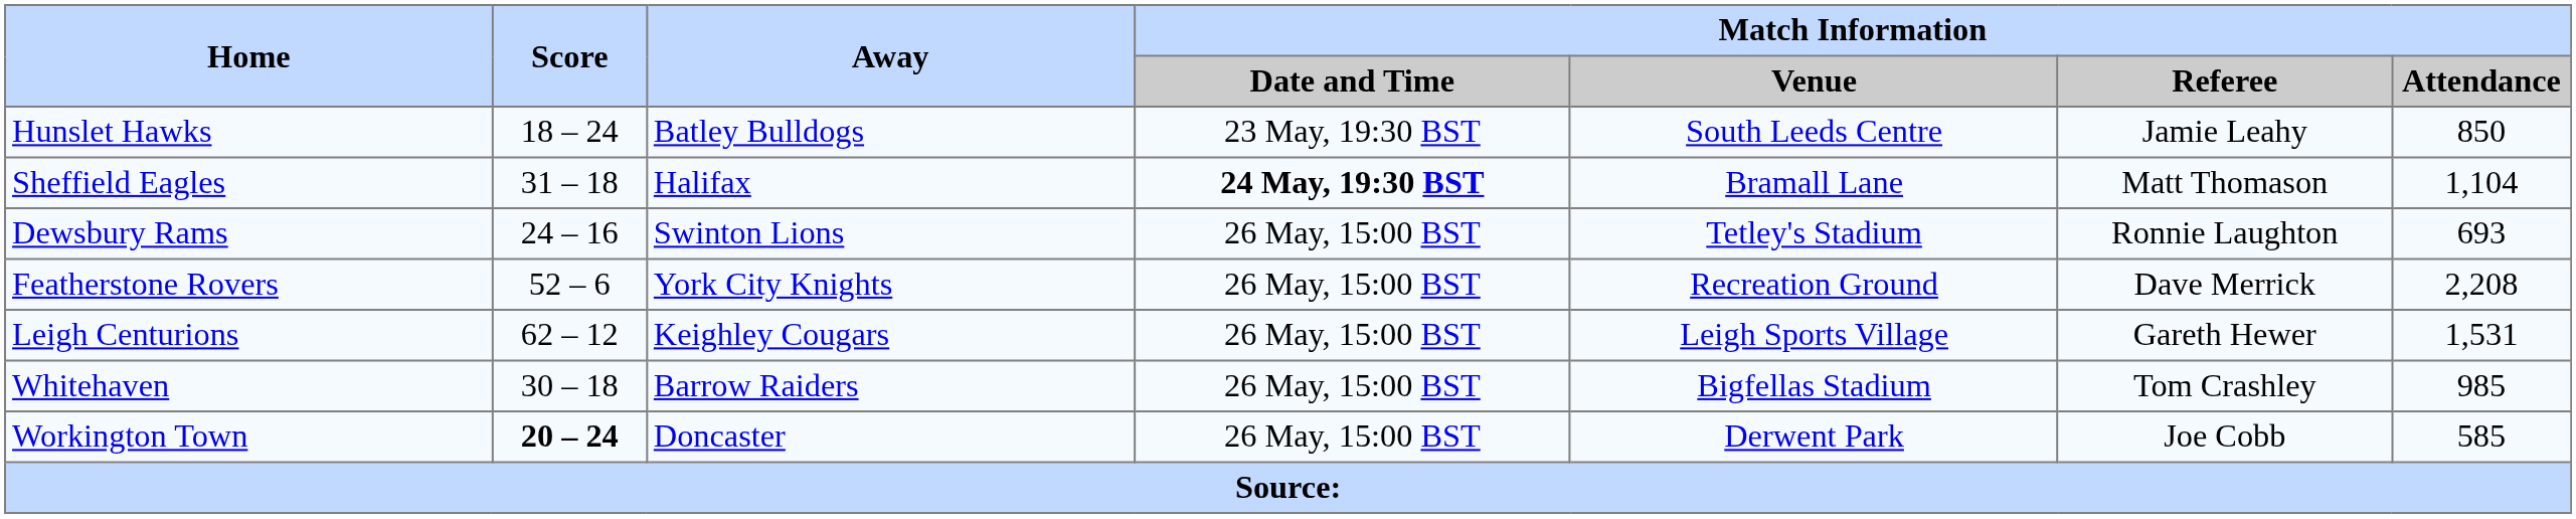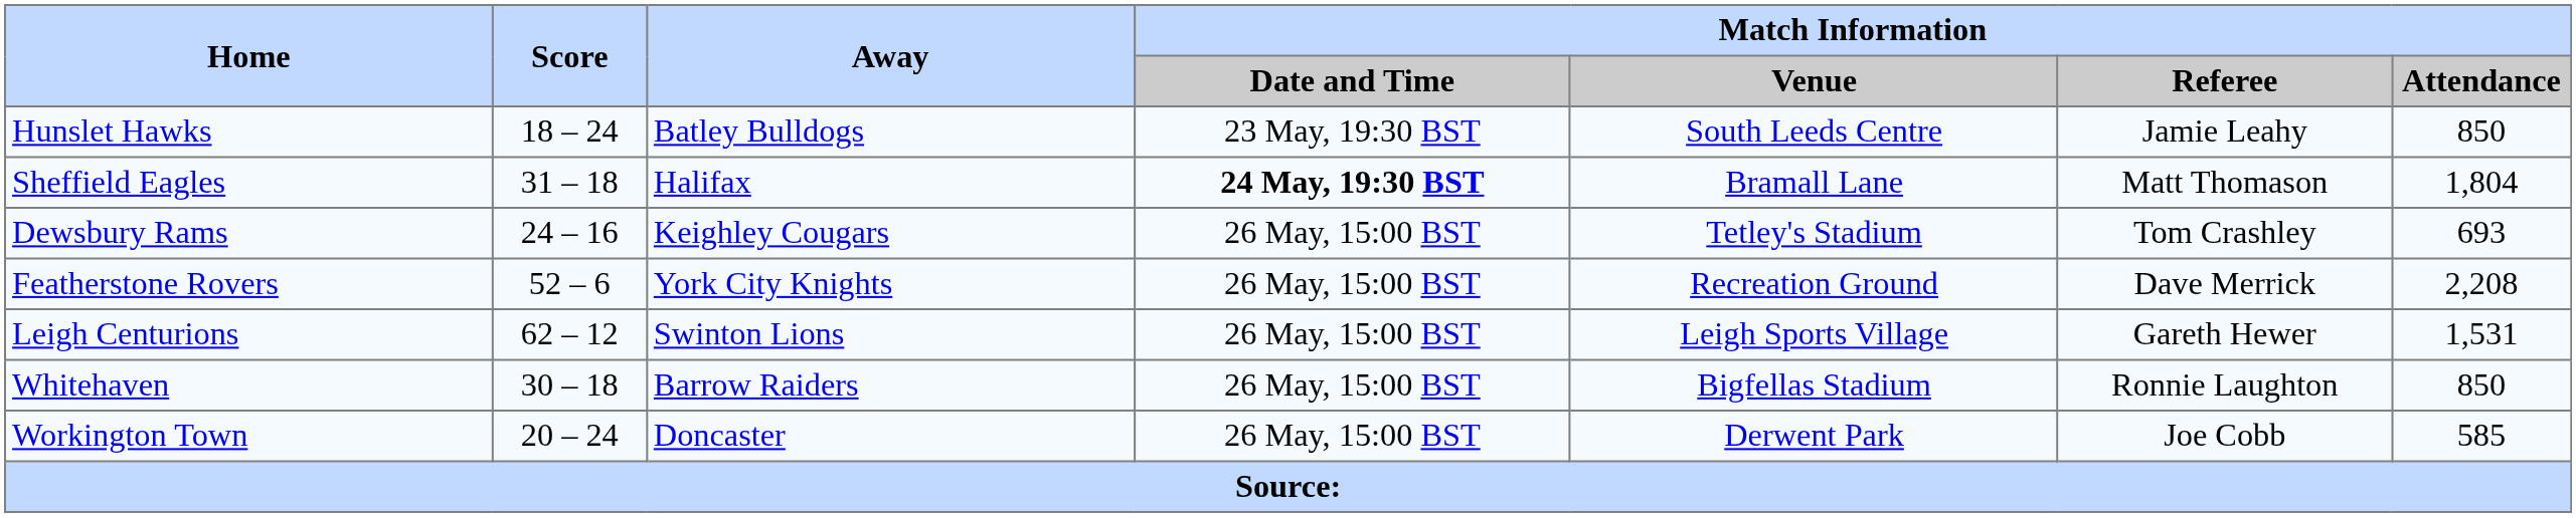Sheffield Eagles | Match Information / Attendance: 1,104 -> 1,804
Dewsbury Rams | Away: Swinton Lions -> Keighley Cougars
Dewsbury Rams | Match Information / Referee: Ronnie Laughton -> Tom Crashley
Leigh Centurions | Away: Keighley Cougars -> Swinton Lions
Whitehaven | Match Information / Referee: Tom Crashley -> Ronnie Laughton
Whitehaven | Match Information / Attendance: 985 -> 850
Workington Town | Score: bold -> normal
